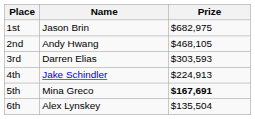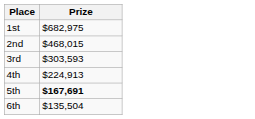- column: Name | Jason Brin | Andy Hwang | Darren Elias | Jake Schindler | Mina Greco | Alex Lynskey
2nd | Prize: $468,105 -> $468,015
